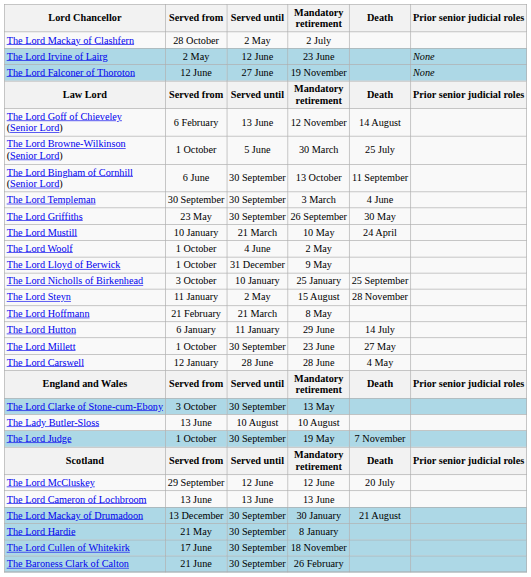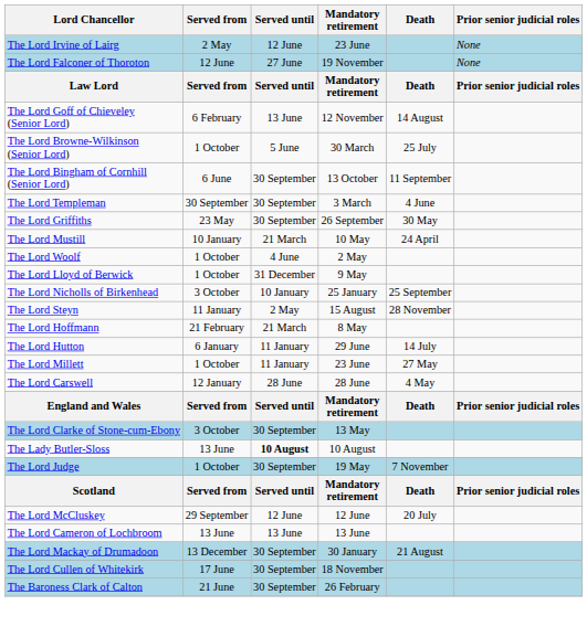- row: The Lord Mackay of Clashfern | 28 October | 2 May | 2 July
The Lord Millett | Served until: 30 September -> 11 January
The Lady Butler-Sloss | Served until: normal -> bold
- row: The Lord Hardie | 21 May | 30 September | 8 January
